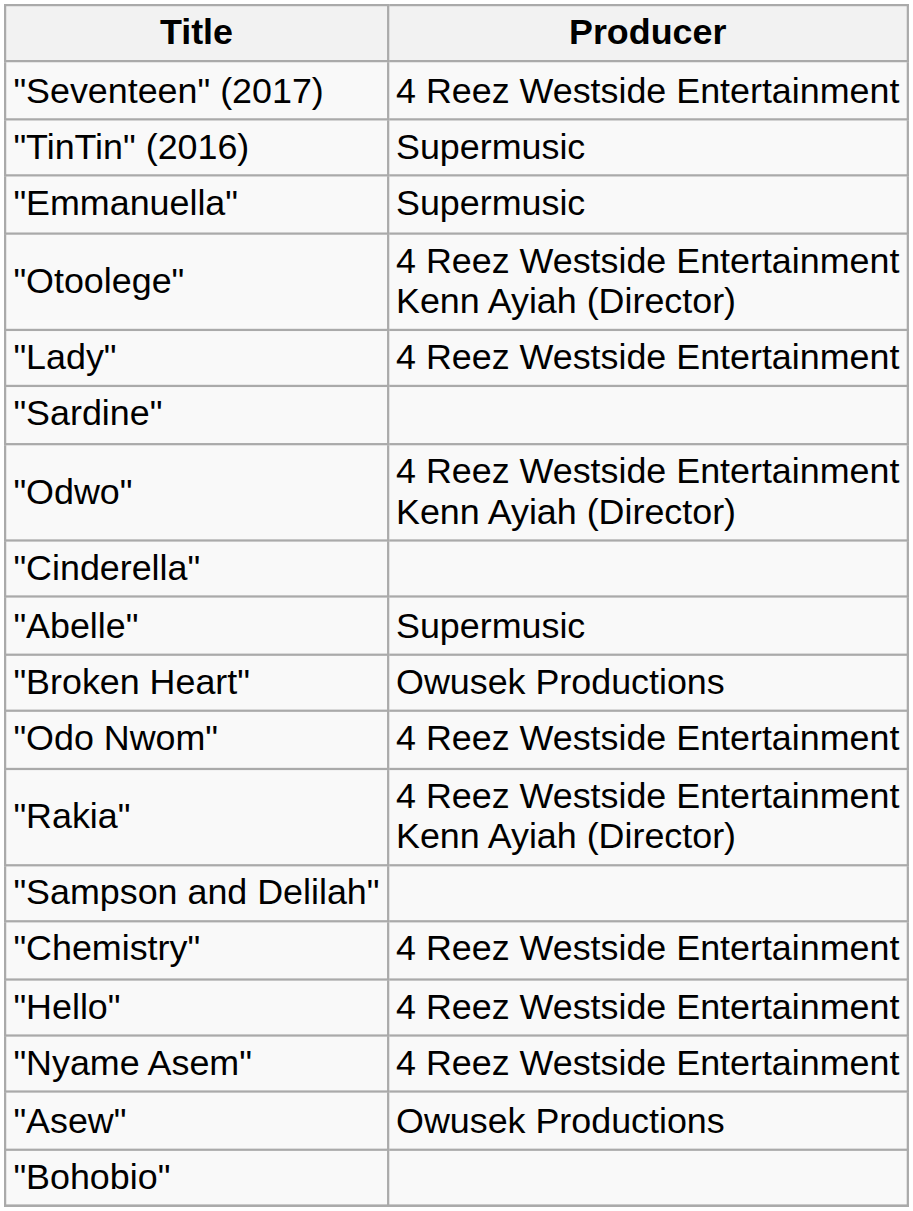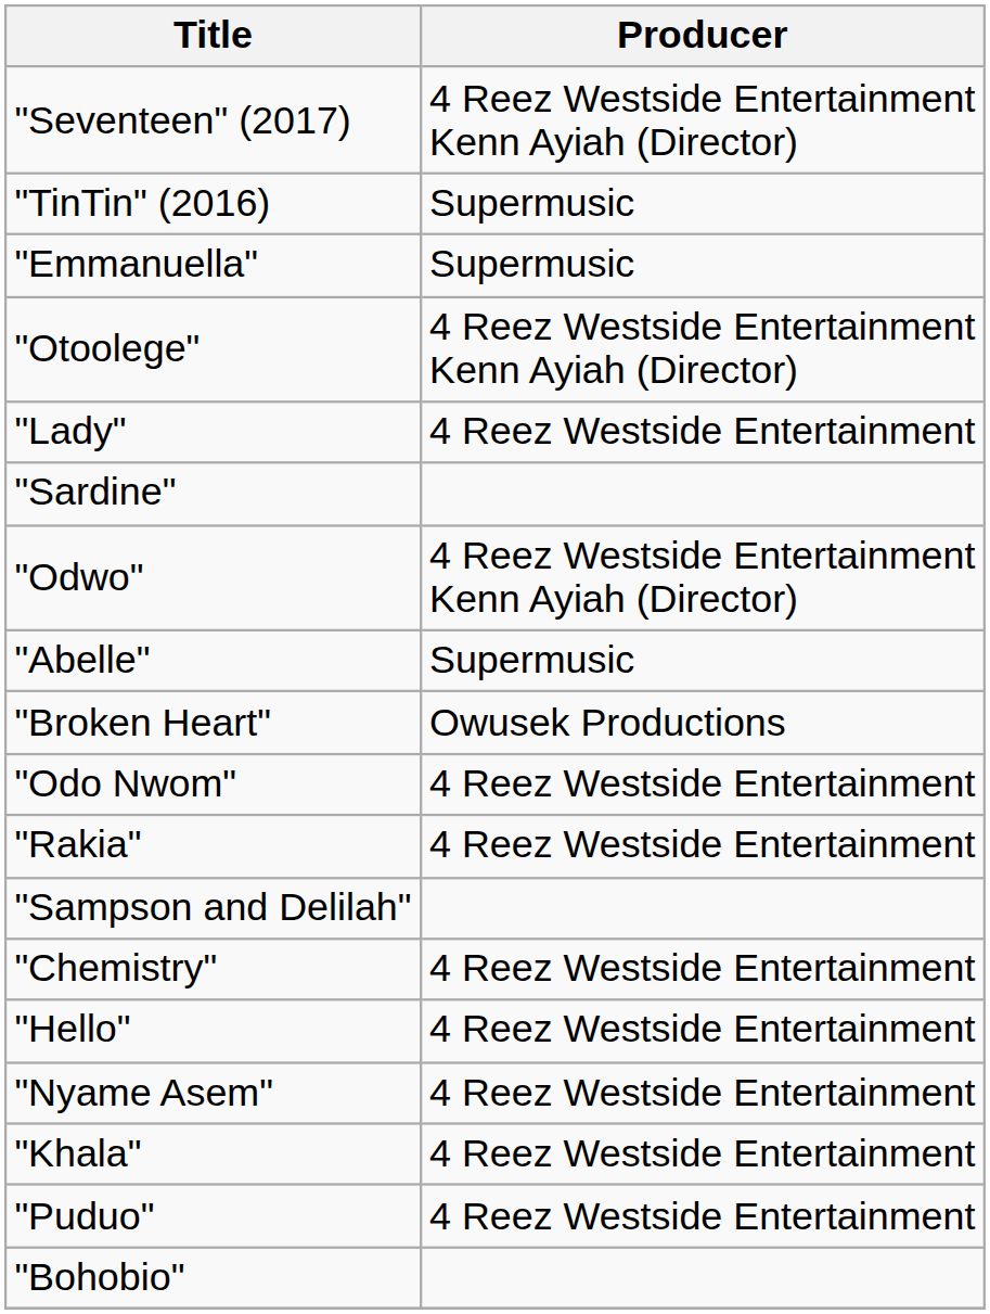"Seventeen" (2017) | Producer: 4 Reez Westside Entertainment -> 4 Reez Westside Entertainment Kenn Ayiah (Director)
- row: "Cinderella"
"Rakia" | Producer: 4 Reez Westside Entertainment Kenn Ayiah (Director) -> 4 Reez Westside Entertainment
+ row: "Khala" | 4 Reez Westside Entertainment
+ row: "Puduo" | 4 Reez Westside Entertainment
- row: "Asew" | Owusek Productions
